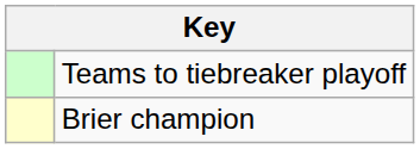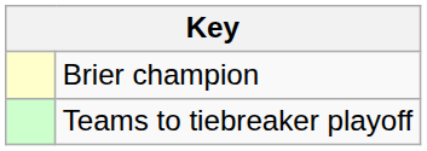rows swapped: Brier champion <-> Teams to tiebreaker playoff
